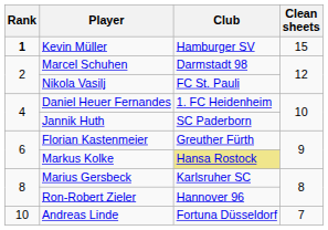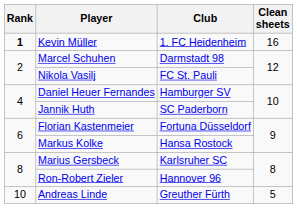Kevin Müller | Club: Hamburger SV -> 1. FC Heidenheim
Kevin Müller | Clean sheets: 15 -> 16
Daniel Heuer Fernandes | Club: 1. FC Heidenheim -> Hamburger SV
Florian Kastenmeier | Club: Greuther Fürth -> Fortuna Düsseldorf
Markus Kolke | Club: khaki background -> no background
Andreas Linde | Club: Fortuna Düsseldorf -> Greuther Fürth
Andreas Linde | Clean sheets: 7 -> 5
